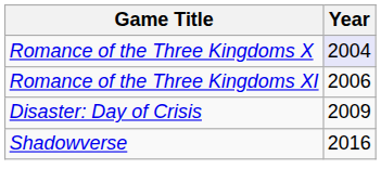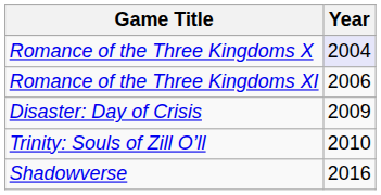+ row: Trinity: Souls of Zill O’ll | 2010
